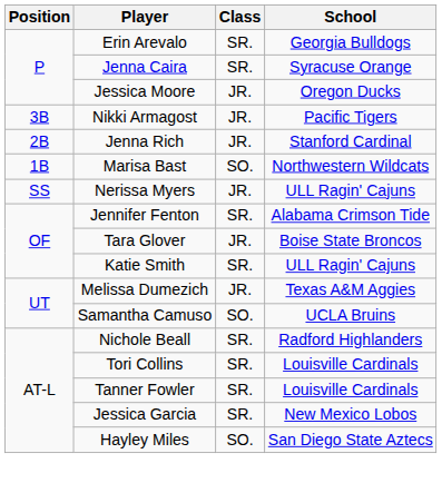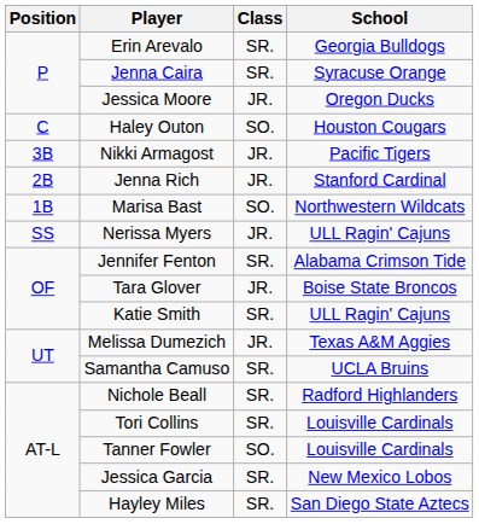+ row: C | Haley Outon | SO. | Houston Cougars
Samantha Camuso | Class: SO. -> SR.
Tanner Fowler | Class: SR. -> SO.
Hayley Miles | Class: SO. -> SR.
